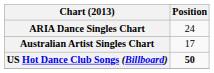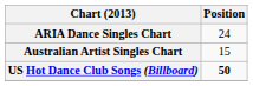Australian Artist Singles Chart | Position: 17 -> 15
